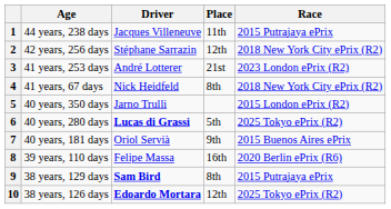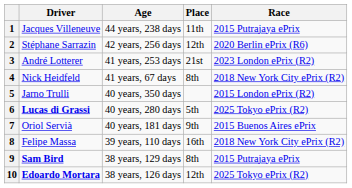columns swapped: Driver <-> Age
2 | Race: 2018 New York City ePrix (R2) -> 2020 Berlin ePrix (R6)
8 | Race: 2020 Berlin ePrix (R6) -> 2018 New York City ePrix (R2)
